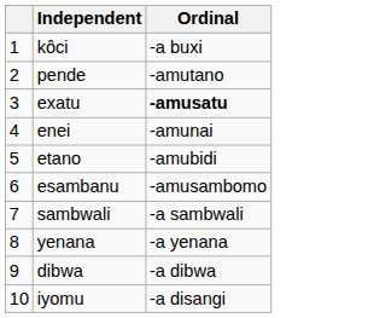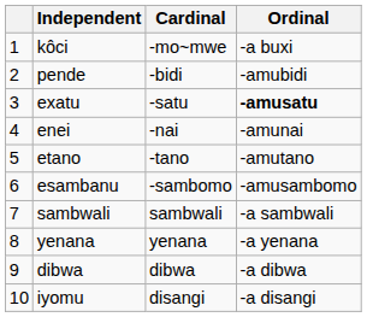+ column: Cardinal | -mo~mwe | -bidi | -satu | -nai | -tano | -sambomo | sambwali | yenana | dibwa | disangi
pende | Ordinal: -amutano -> -amubidi
etano | Ordinal: -amubidi -> -amutano
